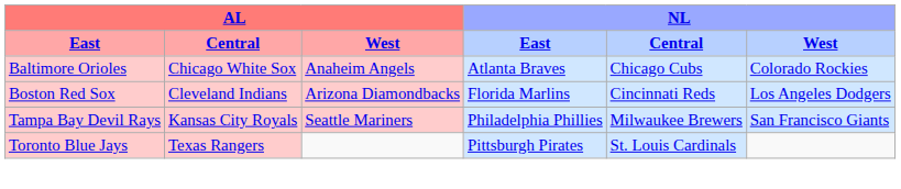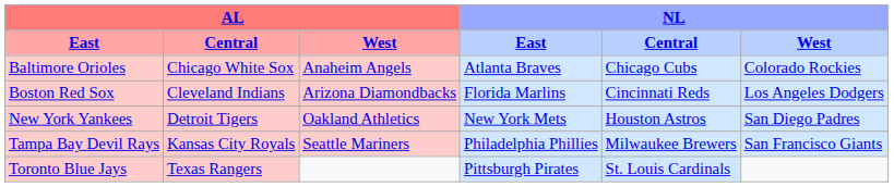+ row: New York Yankees | Detroit Tigers | Oakland Athletics | New York Mets | Houston Astros | San Diego Padres
